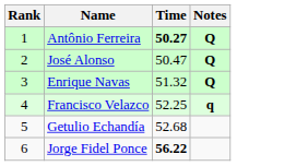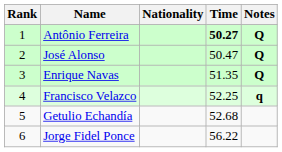+ column: Nationality
Enrique Navas | Time: 51.32 -> 51.35
Jorge Fidel Ponce | Time: bold -> normal
